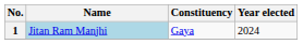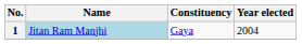1 | Year elected: 2024 -> 2004
